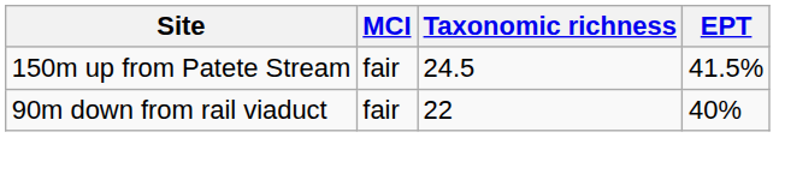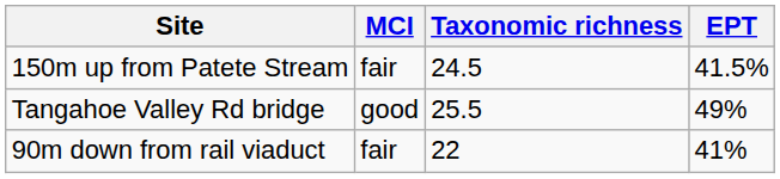+ row: Tangahoe Valley Rd bridge | good | 25.5 | 49%
90m down from rail viaduct | EPT: 40% -> 41%
